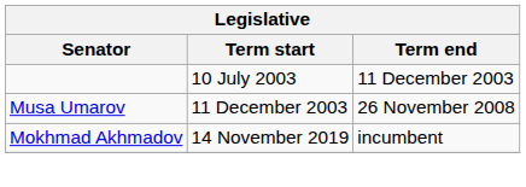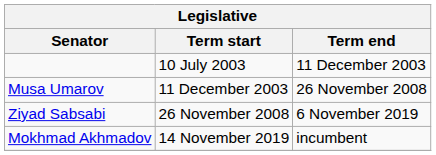+ row: Ziyad Sabsabi | 26 November 2008 | 6 November 2019
